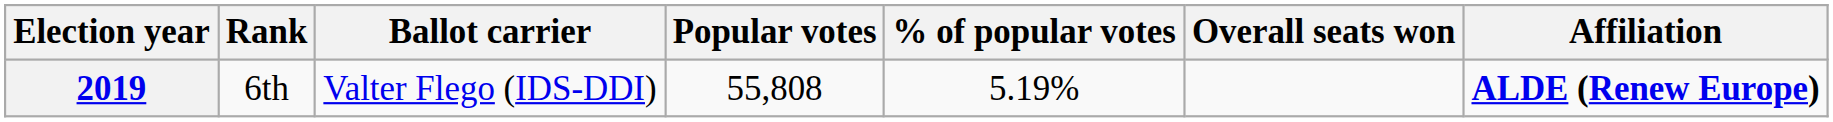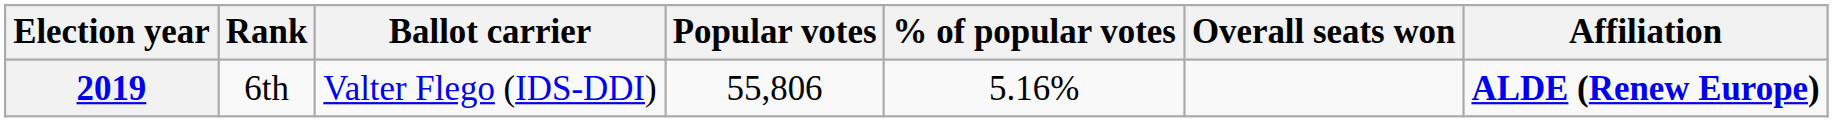2019 | Popular votes: 55,808 -> 55,806
2019 | % of popular votes: 5.19% -> 5.16%
